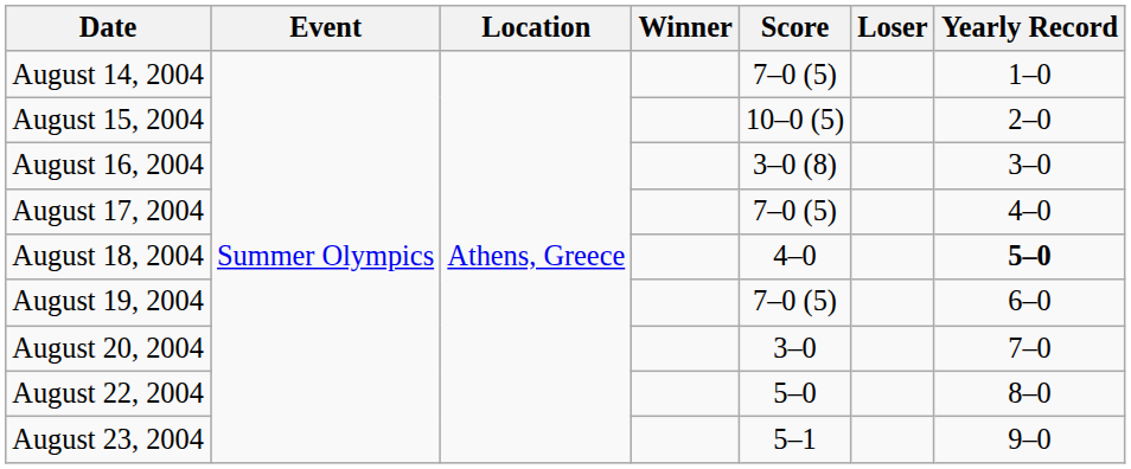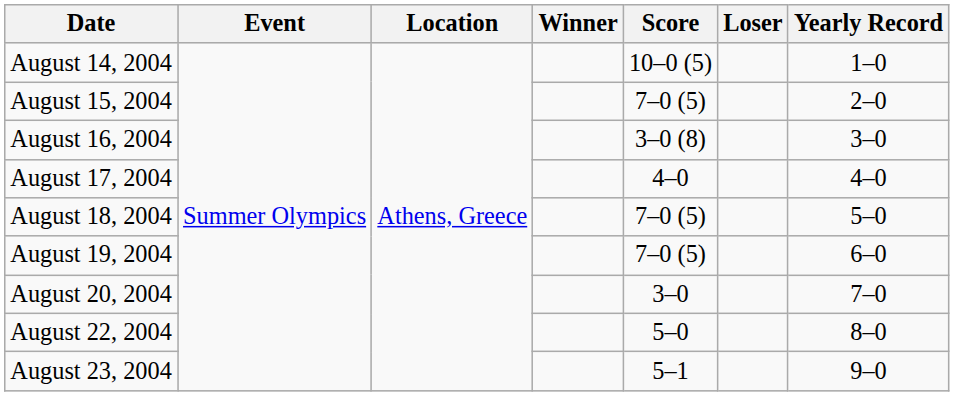August 14, 2004 | Score: 7–0 (5) -> 10–0 (5)
August 15, 2004 | Score: 10–0 (5) -> 7–0 (5)
August 17, 2004 | Score: 7–0 (5) -> 4–0
August 18, 2004 | Score: 4–0 -> 7–0 (5)
August 18, 2004 | Yearly Record: bold -> normal
